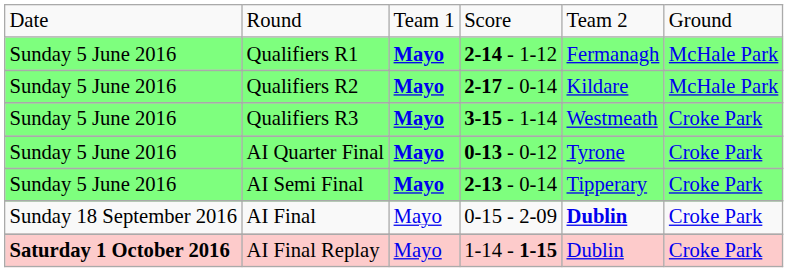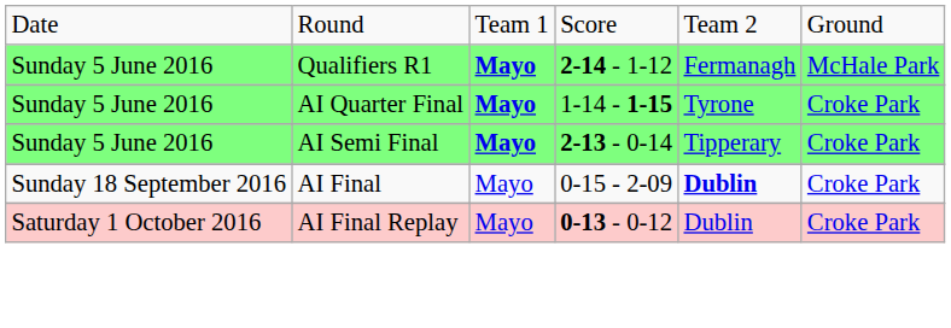- row: Sunday 5 June 2016 | Qualifiers R2 | Mayo | 2-17 - 0-14 | Kildare | McHale Park
- row: Sunday 5 June 2016 | Qualifiers R3 | Mayo | 3-15 - 1-14 | Westmeath | Croke Park
AI Quarter Final | column 4: 0-13 - 0-12 -> 1-14 - 1-15
AI Final Replay | column 1: bold -> normal
AI Final Replay | column 4: 1-14 - 1-15 -> 0-13 - 0-12
